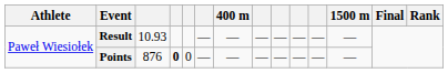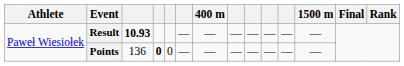Result | column 3: normal -> bold
Points | column 3: 876 -> 136
